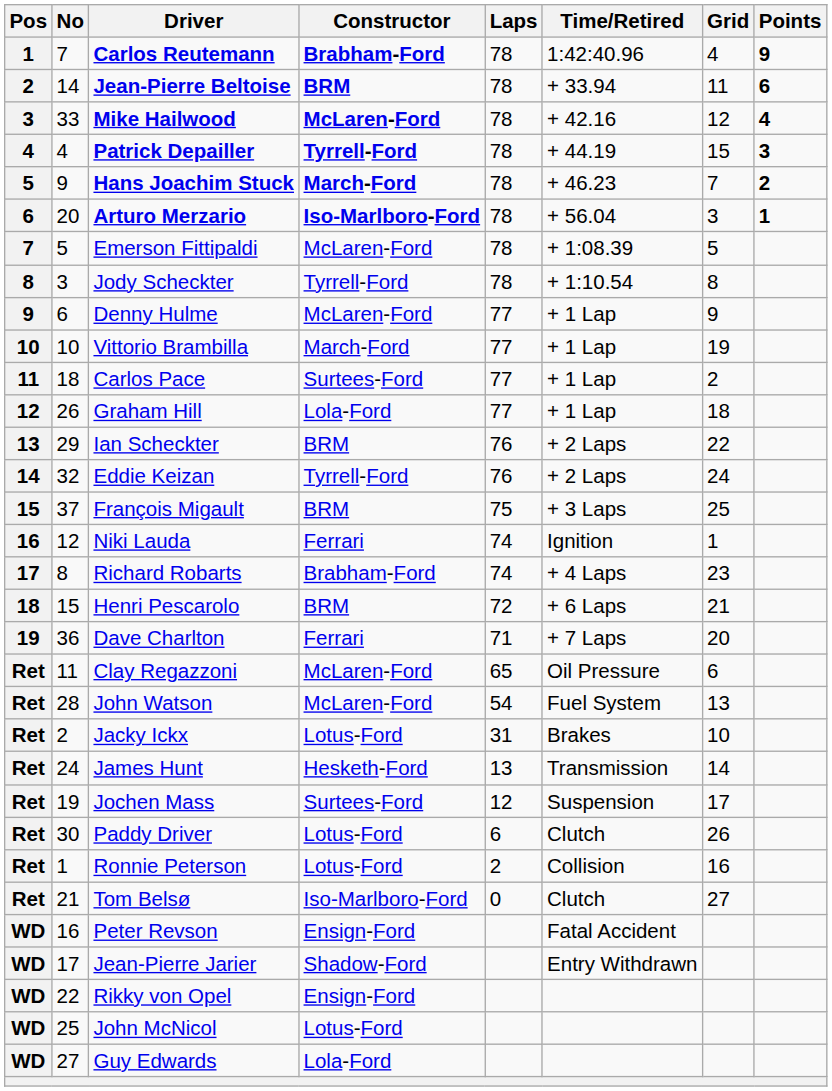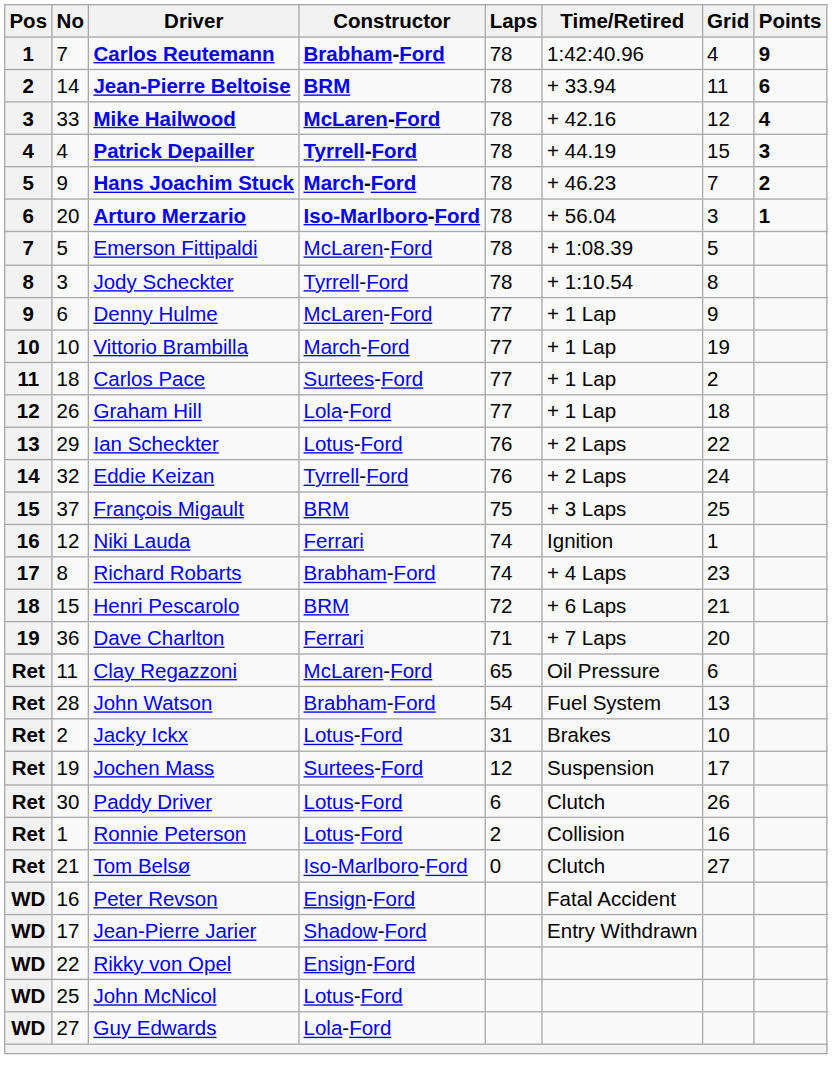Ian Scheckter | Constructor: BRM -> Lotus-Ford
John Watson | Constructor: McLaren-Ford -> Brabham-Ford
- row: Ret | 24 | James Hunt | Hesketh-Ford | 13 | Transmission | 14
